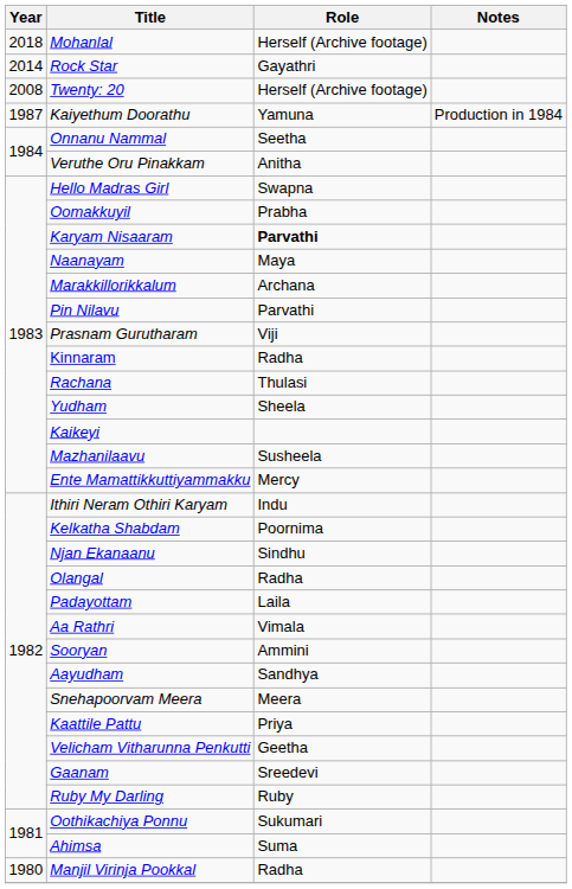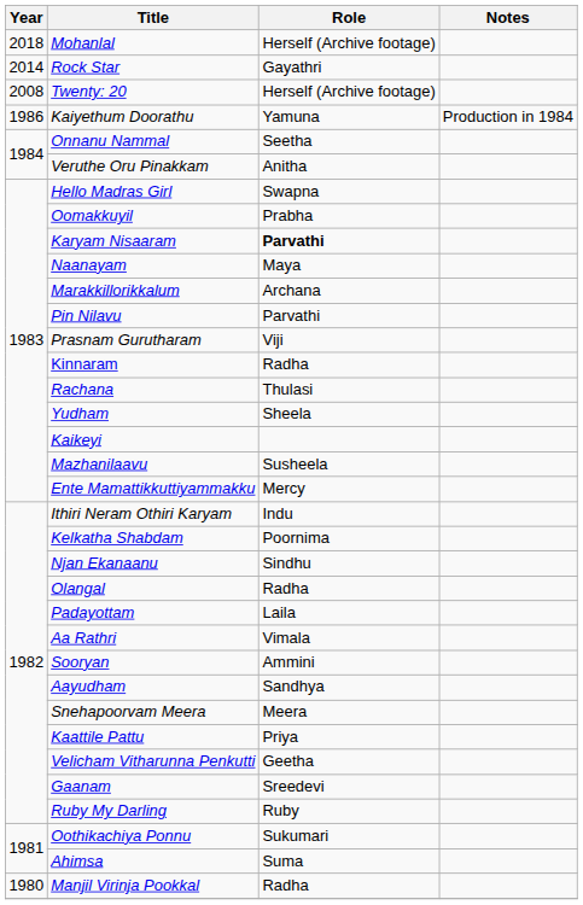Kaiyethum Doorathu | Year: 1987 -> 1986
